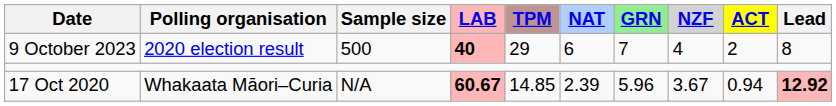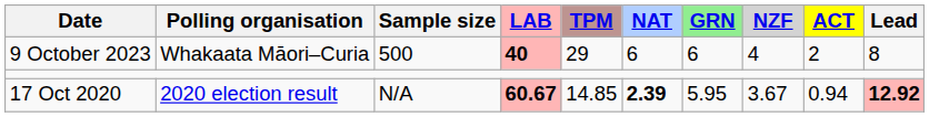9 October 2023 | Polling organisation: 2020 election result -> Whakaata Māori–Curia
9 October 2023 | GRN: 7 -> 6
17 Oct 2020 | Polling organisation: Whakaata Māori–Curia -> 2020 election result
17 Oct 2020 | NAT: normal -> bold
17 Oct 2020 | GRN: 5.96 -> 5.95
